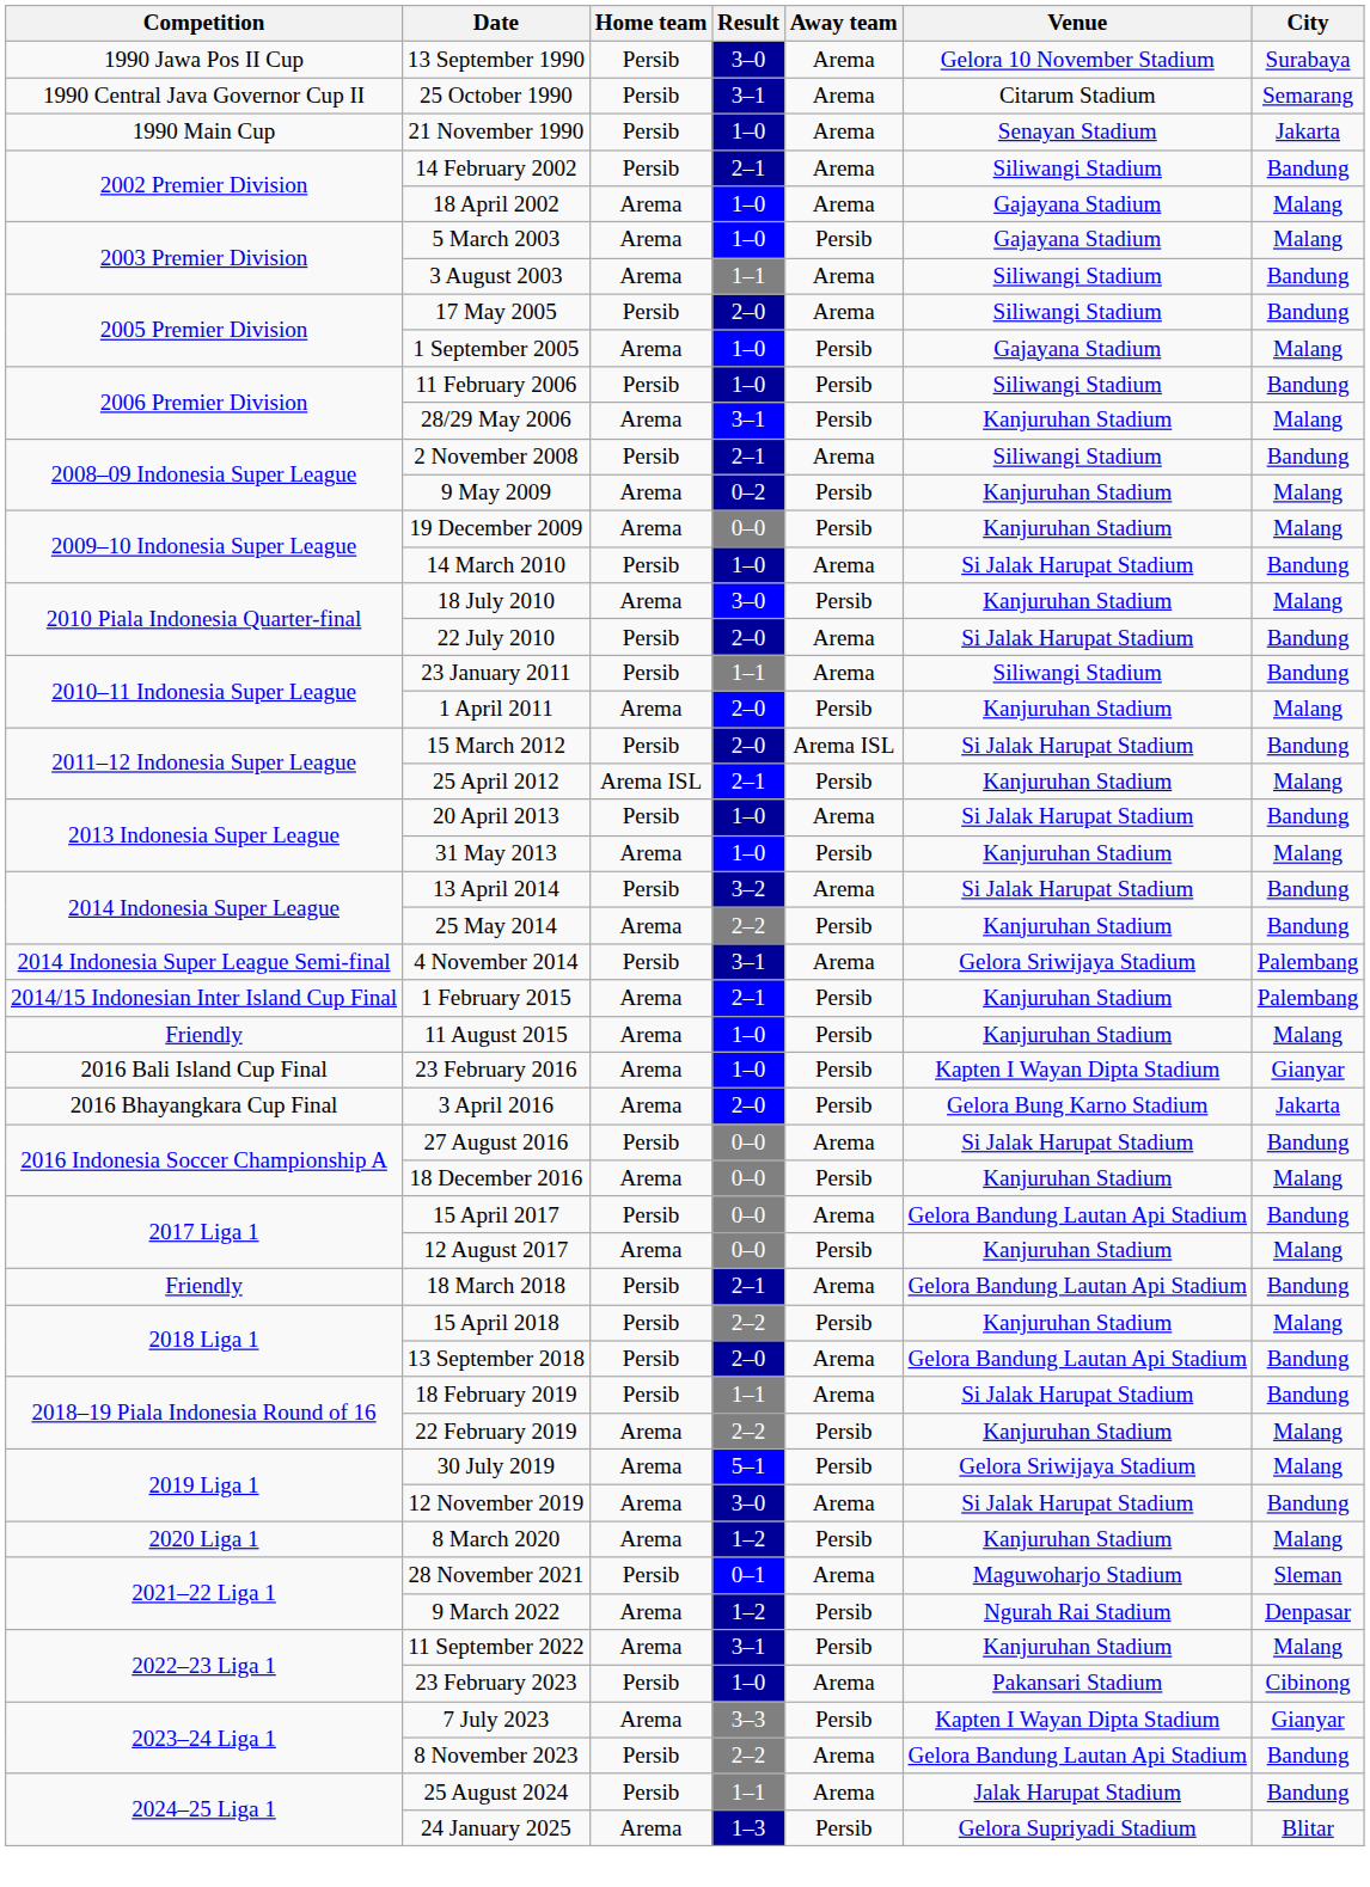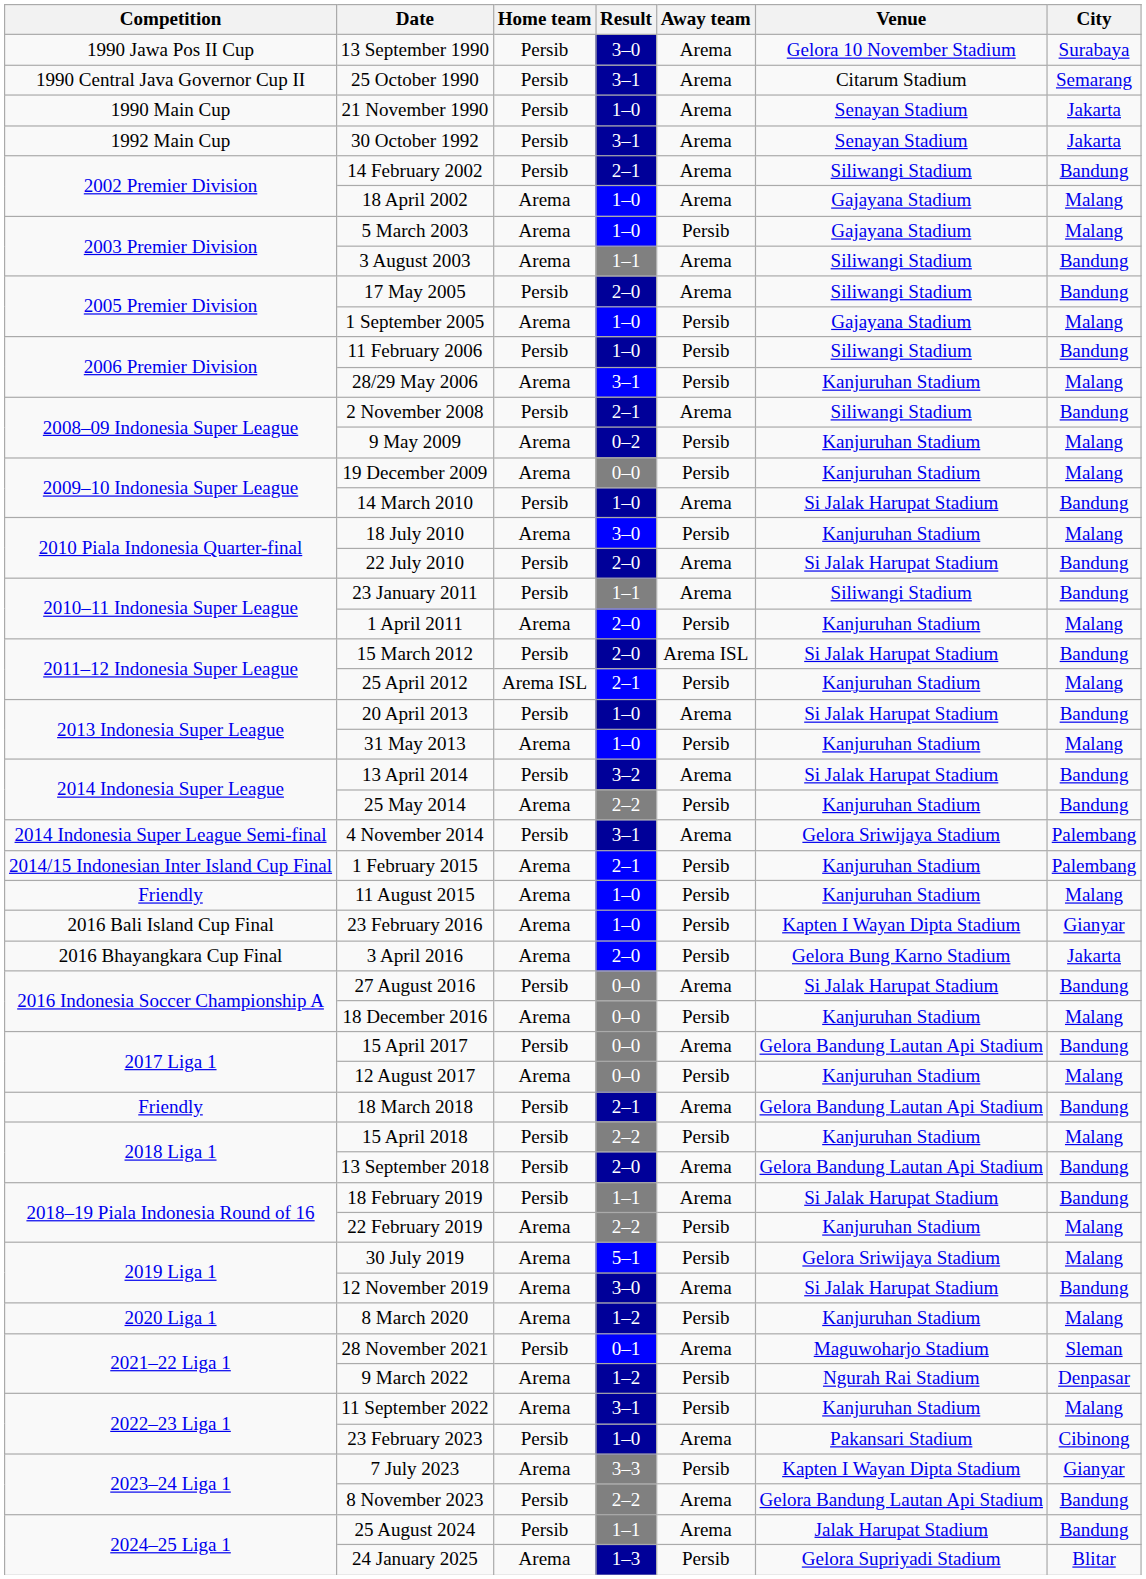+ row: 1992 Main Cup | 30 October 1992 | Persib | 3–1 | Arema | Senayan Stadium | Jakarta
